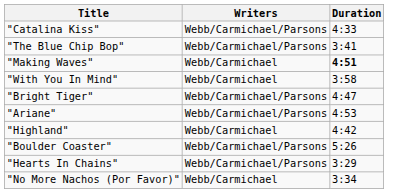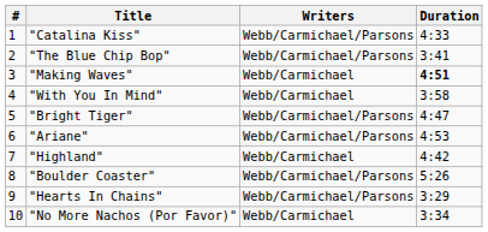+ column: # | 1 | 2 | 3 | 4 | 5 | 6 | 7 | 8 | 9 | 10
